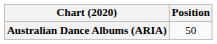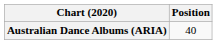Australian Dance Albums (ARIA) | Position: 50 -> 40
